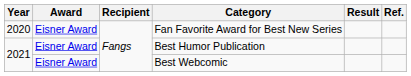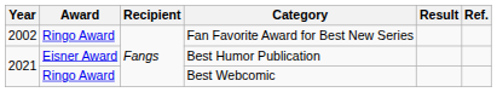Fan Favorite Award for Best New Series | Year: 2020 -> 2002
Fan Favorite Award for Best New Series | Award: Eisner Award -> Ringo Award
Best Webcomic | Award: Eisner Award -> Ringo Award
